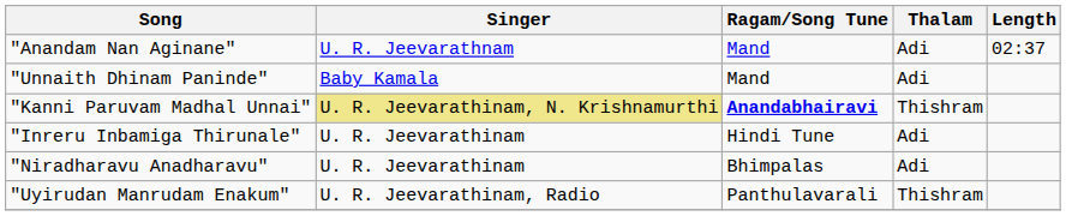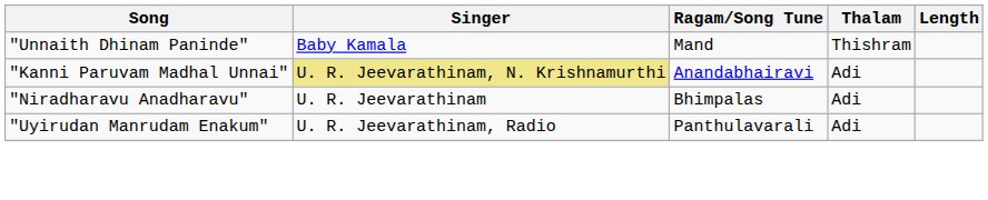- row: "Anandam Nan Aginane" | U. R. Jeevarathnam | Mand | Adi | 02:37
"Unnaith Dhinam Paninde" | Thalam: Adi -> Thishram
"Kanni Paruvam Madhal Unnai" | Ragam/Song Tune: bold -> normal
"Kanni Paruvam Madhal Unnai" | Thalam: Thishram -> Adi
- row: "Inreru Inbamiga Thirunale" | U. R. Jeevarathinam | Hindi Tune | Adi
"Uyirudan Manrudam Enakum" | Thalam: Thishram -> Adi
